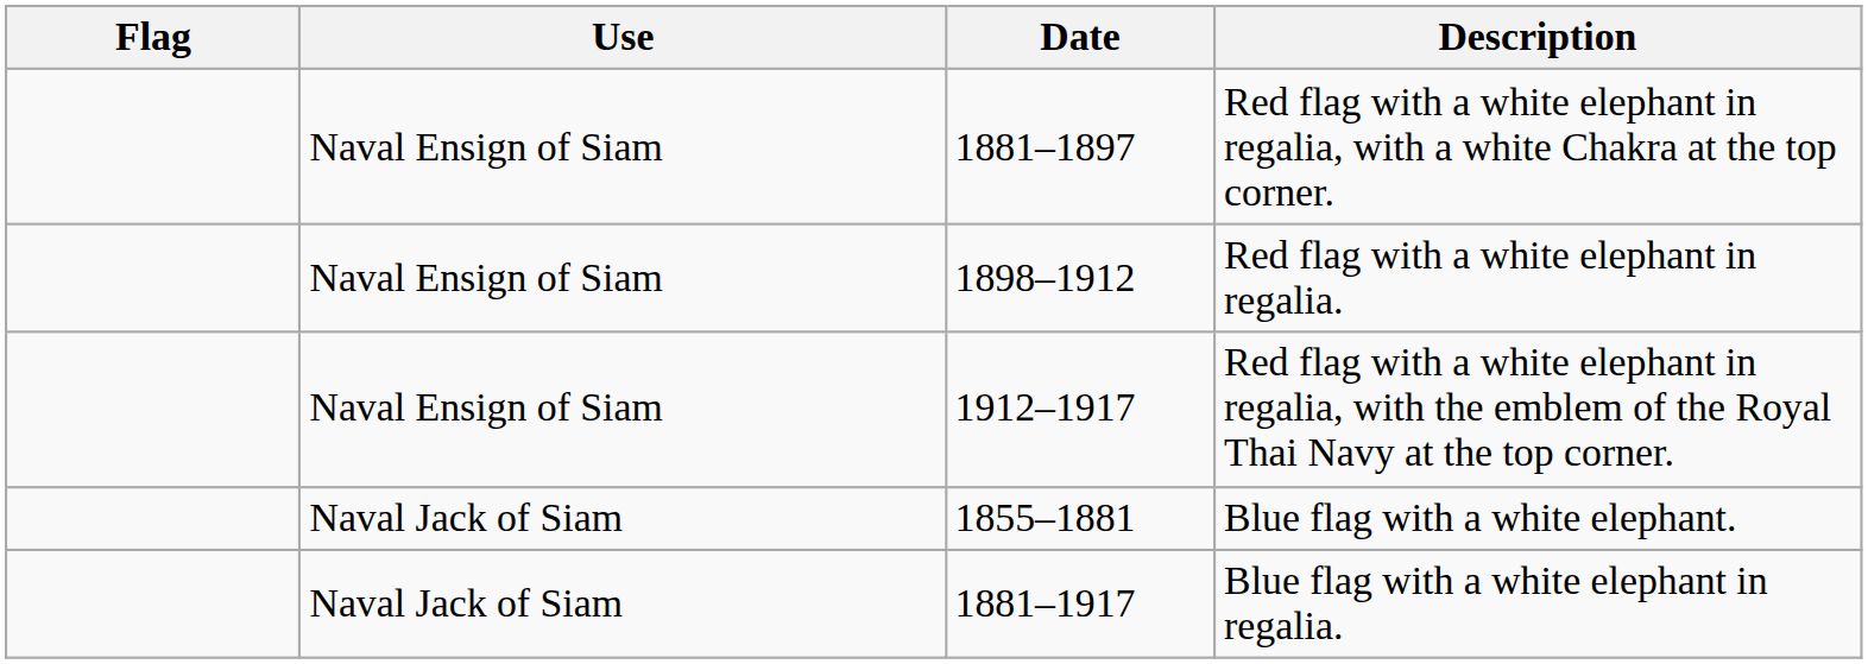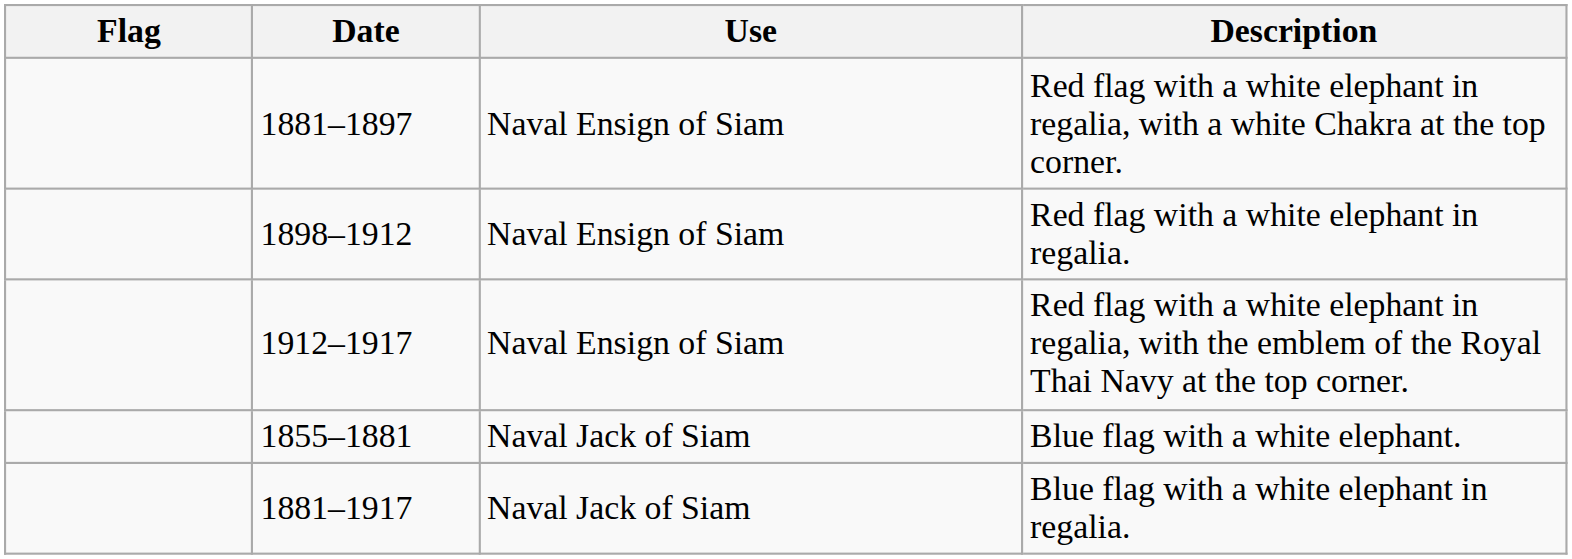columns swapped: Date <-> Use
